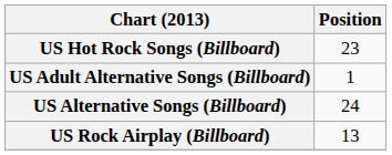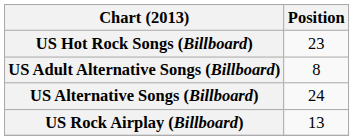US Adult Alternative Songs (Billboard) | Position: 1 -> 8
